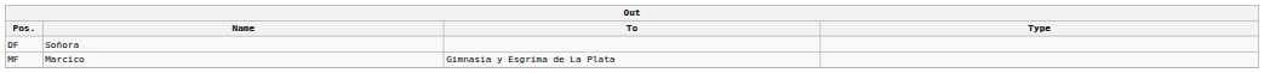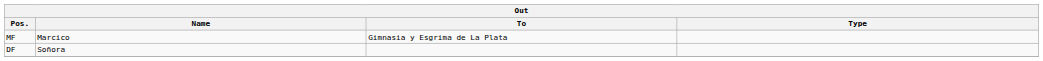rows swapped: DF <-> MF
